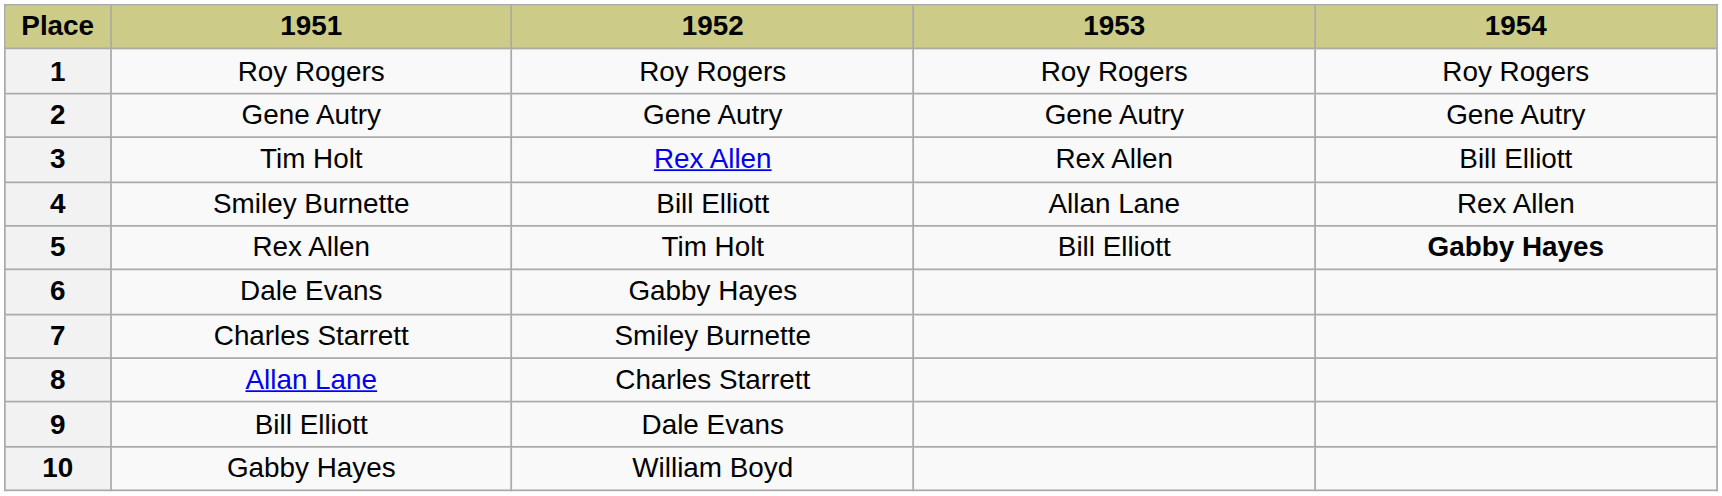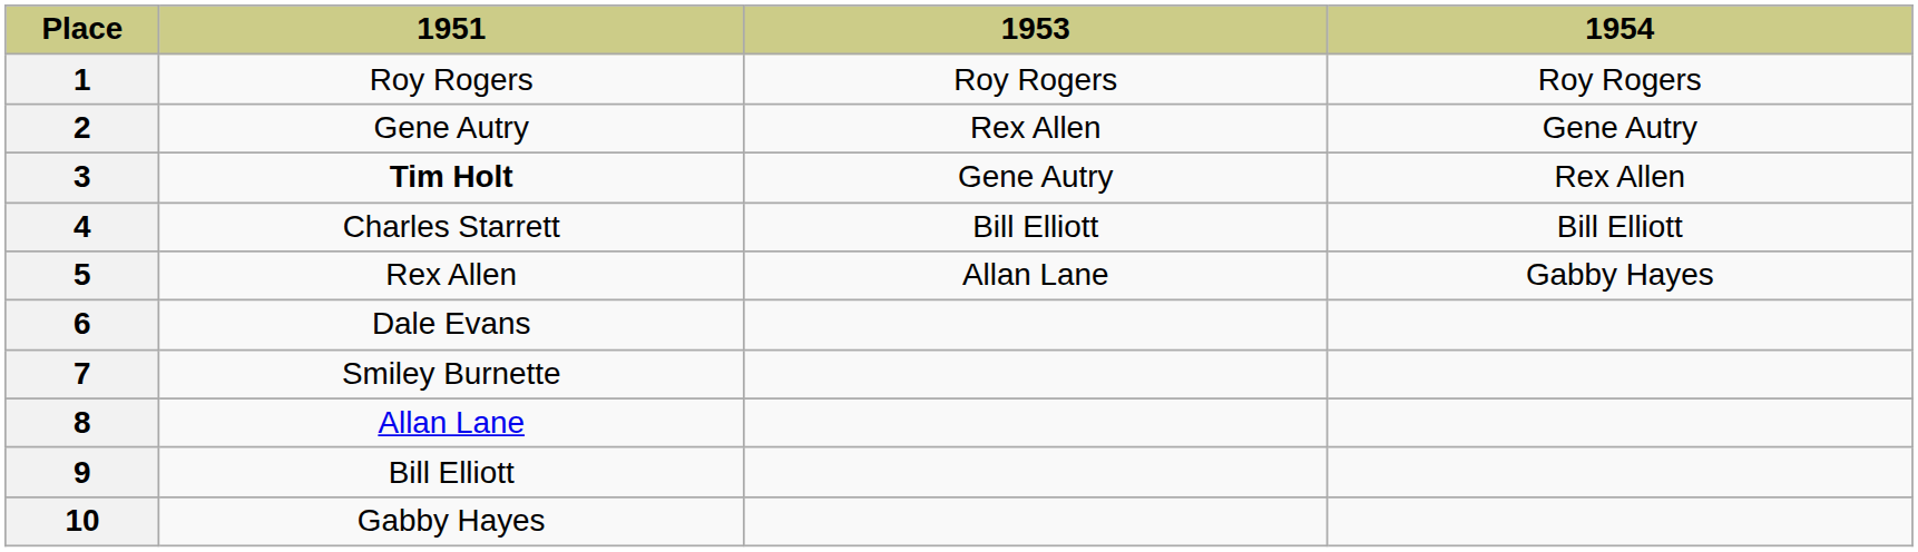- column: 1952 | Roy Rogers | Gene Autry | Rex Allen | Bill Elliott | Tim Holt | Gabby Hayes | Smiley Burnette | Charles Starrett | Dale Evans | William Boyd
2 | 1953: Gene Autry -> Rex Allen
3 | 1951: normal -> bold
3 | 1953: Rex Allen -> Gene Autry
3 | 1954: Bill Elliott -> Rex Allen
4 | 1951: Smiley Burnette -> Charles Starrett
4 | 1953: Allan Lane -> Bill Elliott
4 | 1954: Rex Allen -> Bill Elliott
5 | 1953: Bill Elliott -> Allan Lane
5 | 1954: bold -> normal
7 | 1951: Charles Starrett -> Smiley Burnette
